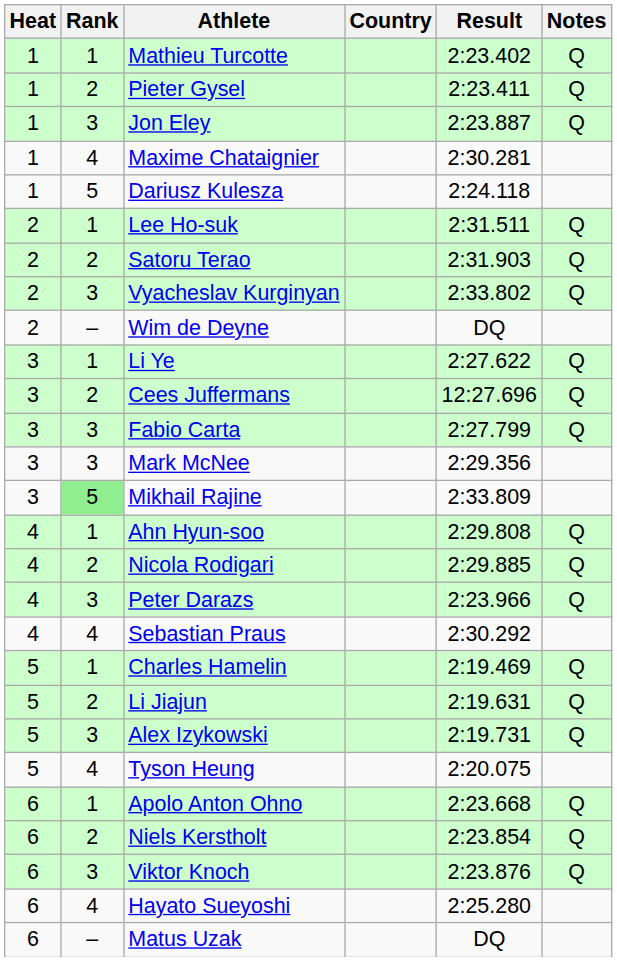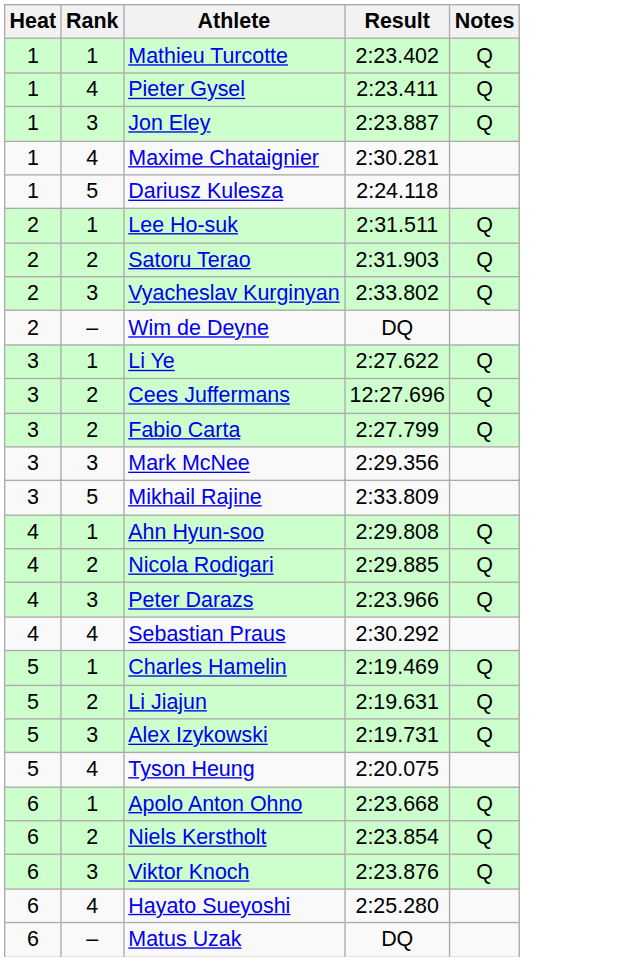- column: Country
Pieter Gysel | Rank: 2 -> 4
Fabio Carta | Rank: 3 -> 2
Mikhail Rajine | Rank: lightgreen background -> no background
